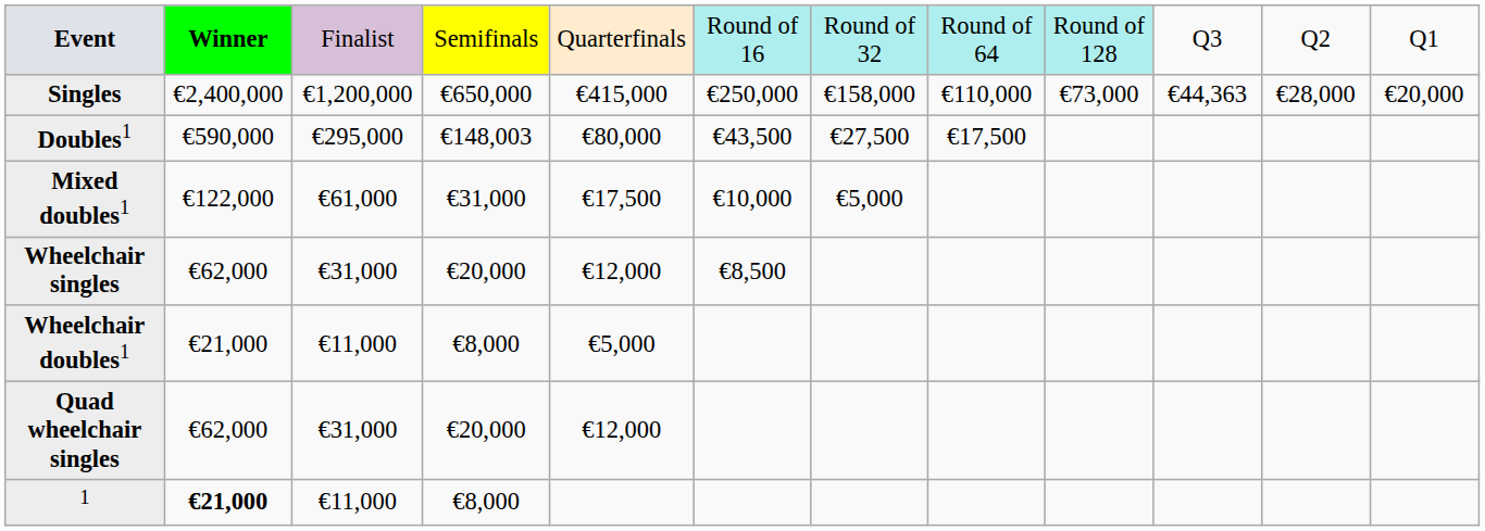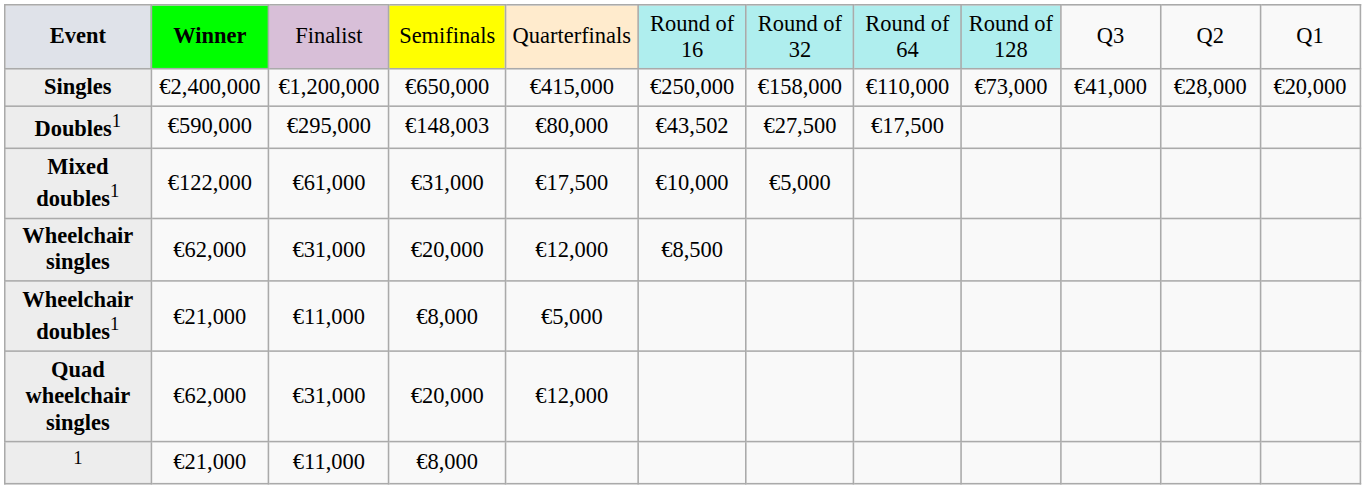Singles | column 10: €44,363 -> €41,000
Doubles1 | column 6: €43,500 -> €43,502
1 | column 2: bold -> normal
